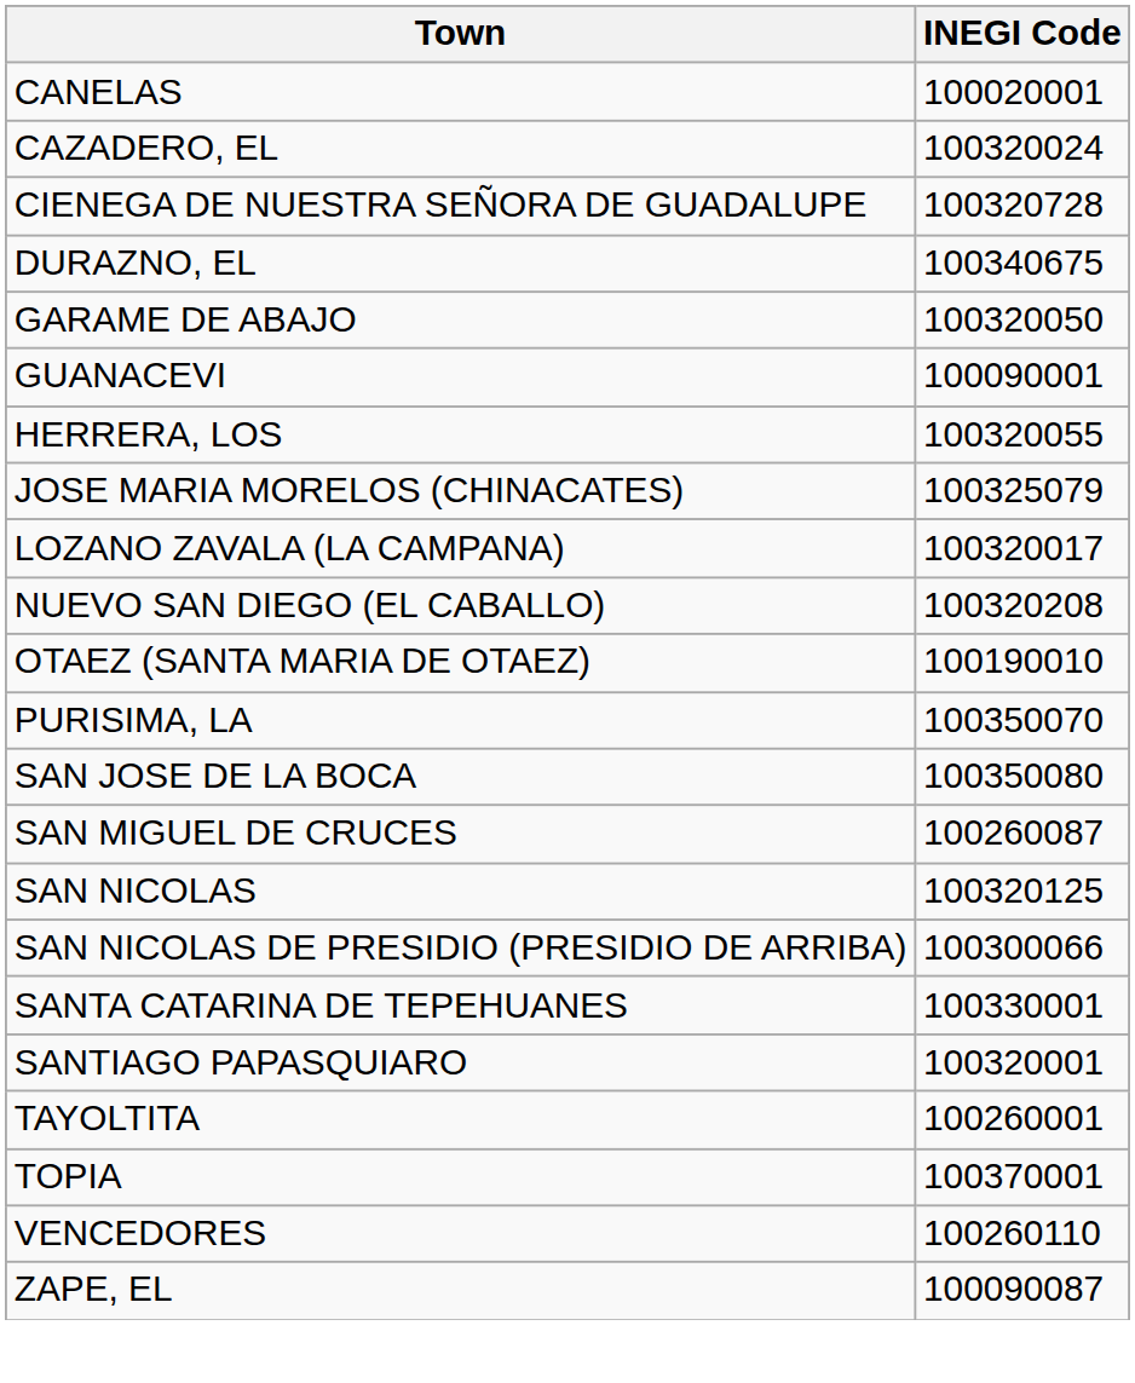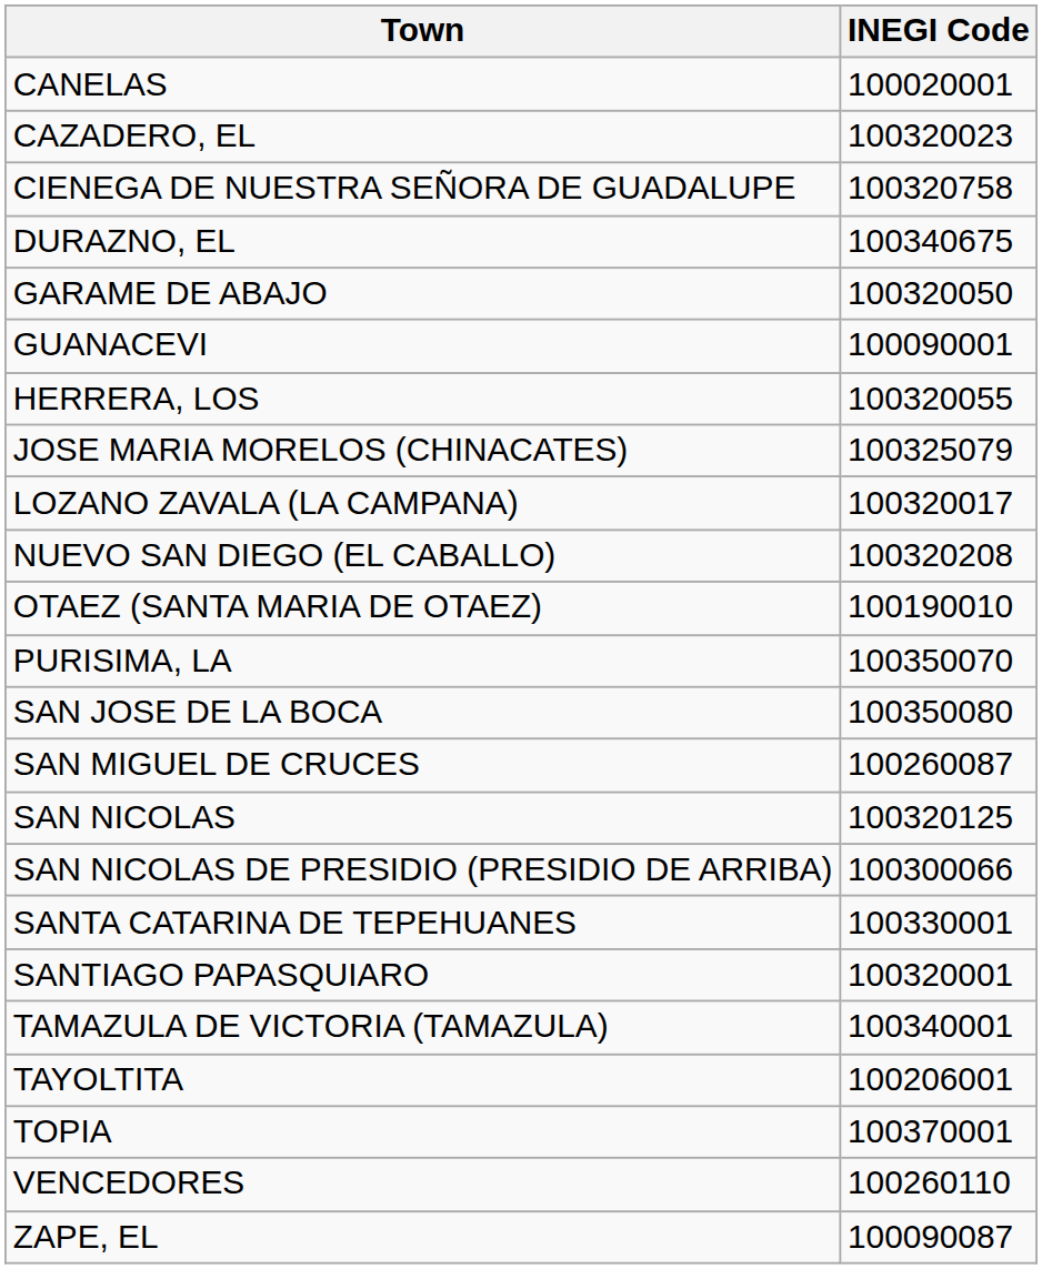CAZADERO, EL | INEGI Code: 100320024 -> 100320023
CIENEGA DE NUESTRA SEÑORA DE GUADALUPE | INEGI Code: 100320728 -> 100320758
+ row: TAMAZULA DE VICTORIA (TAMAZULA) | 100340001
TAYOLTITA | INEGI Code: 100260001 -> 100206001
